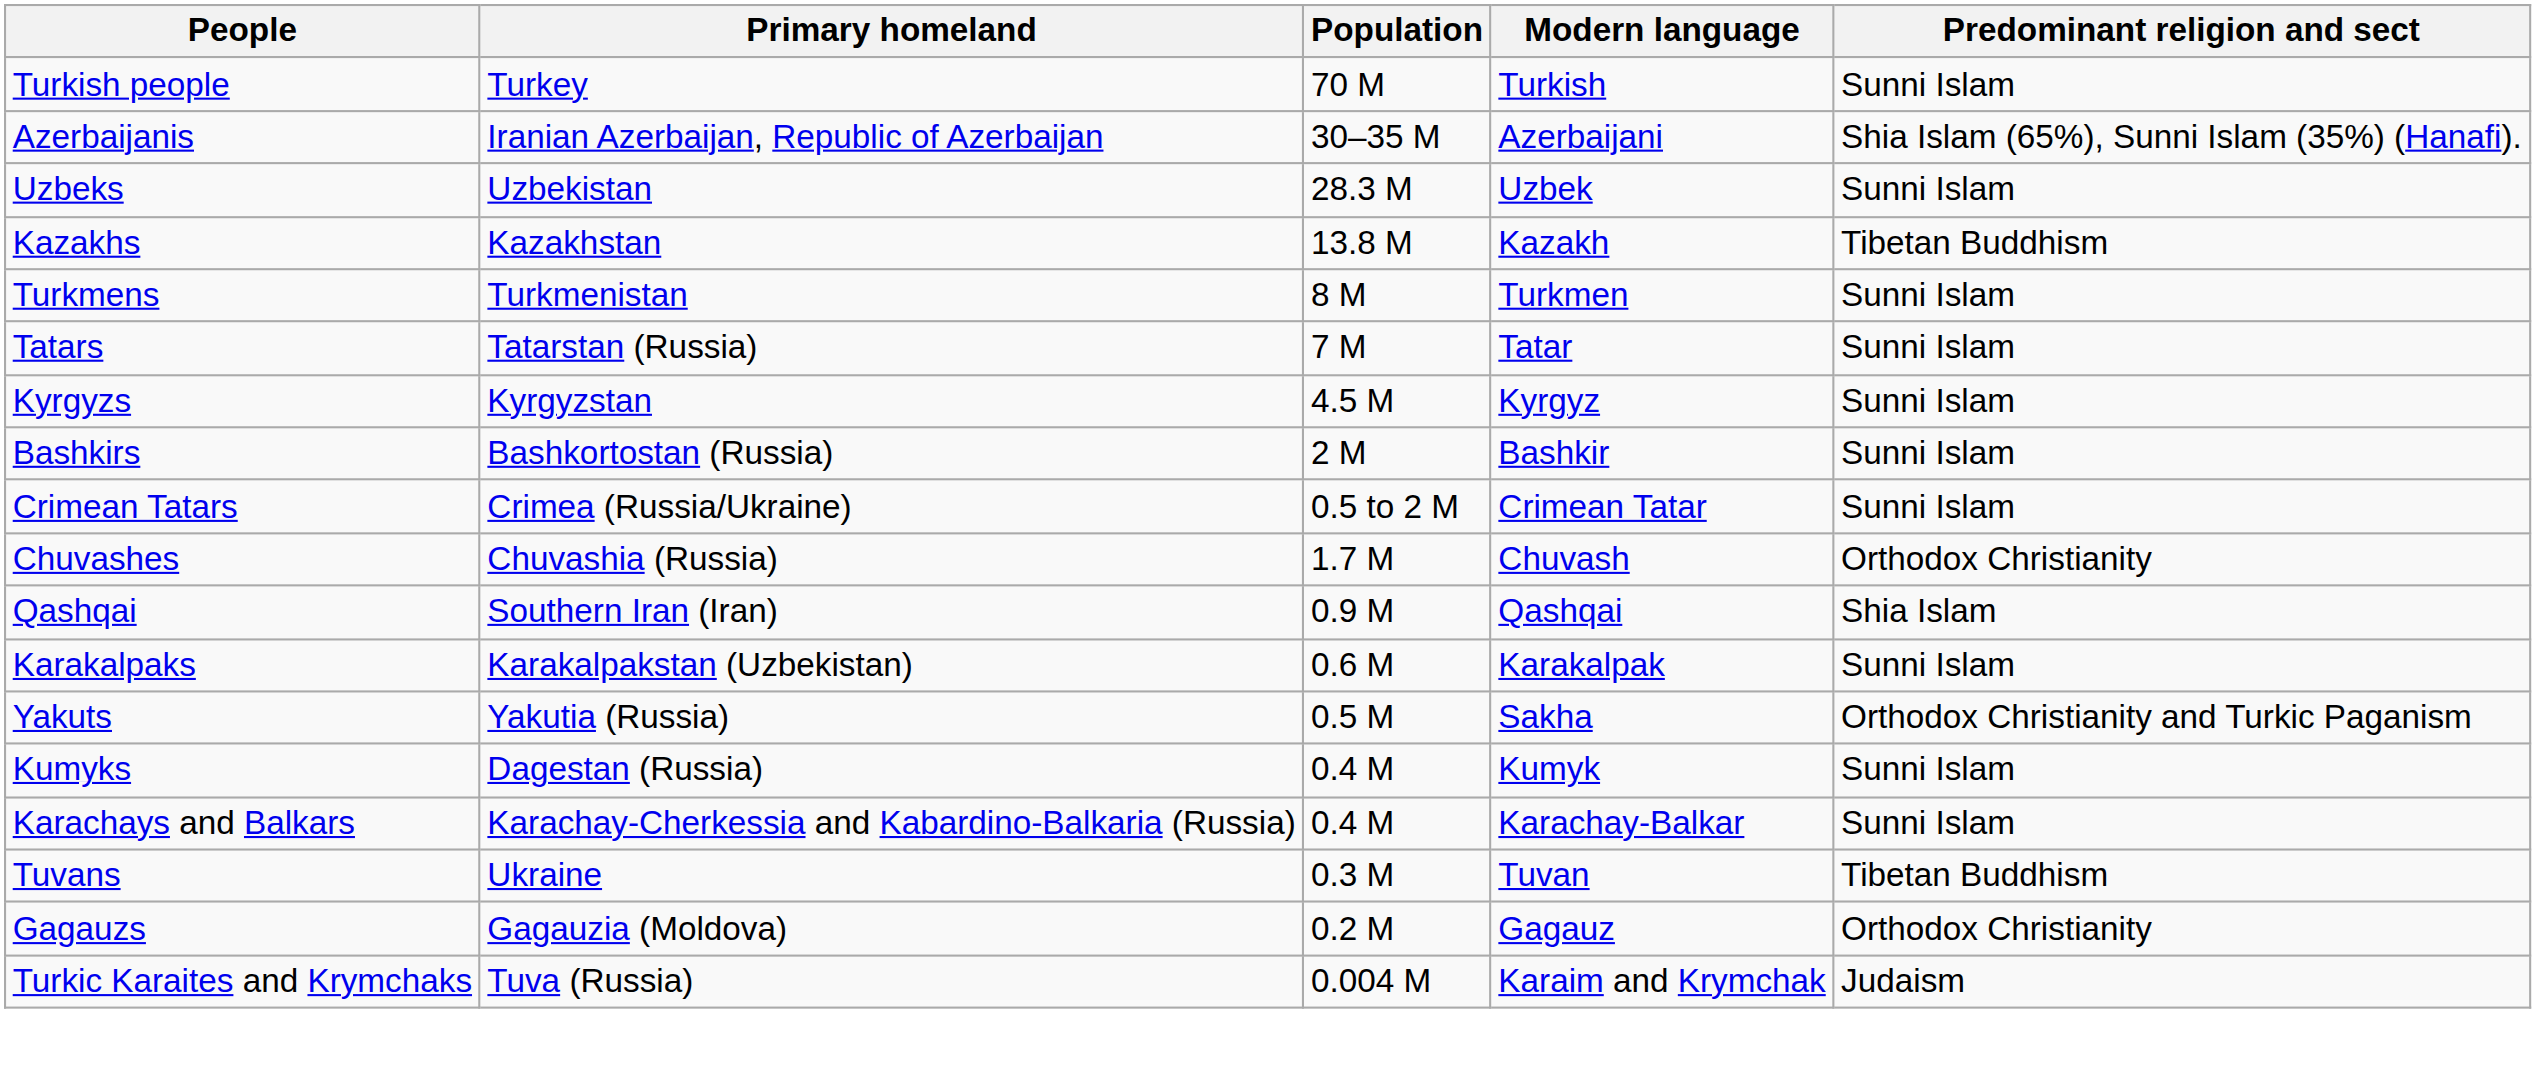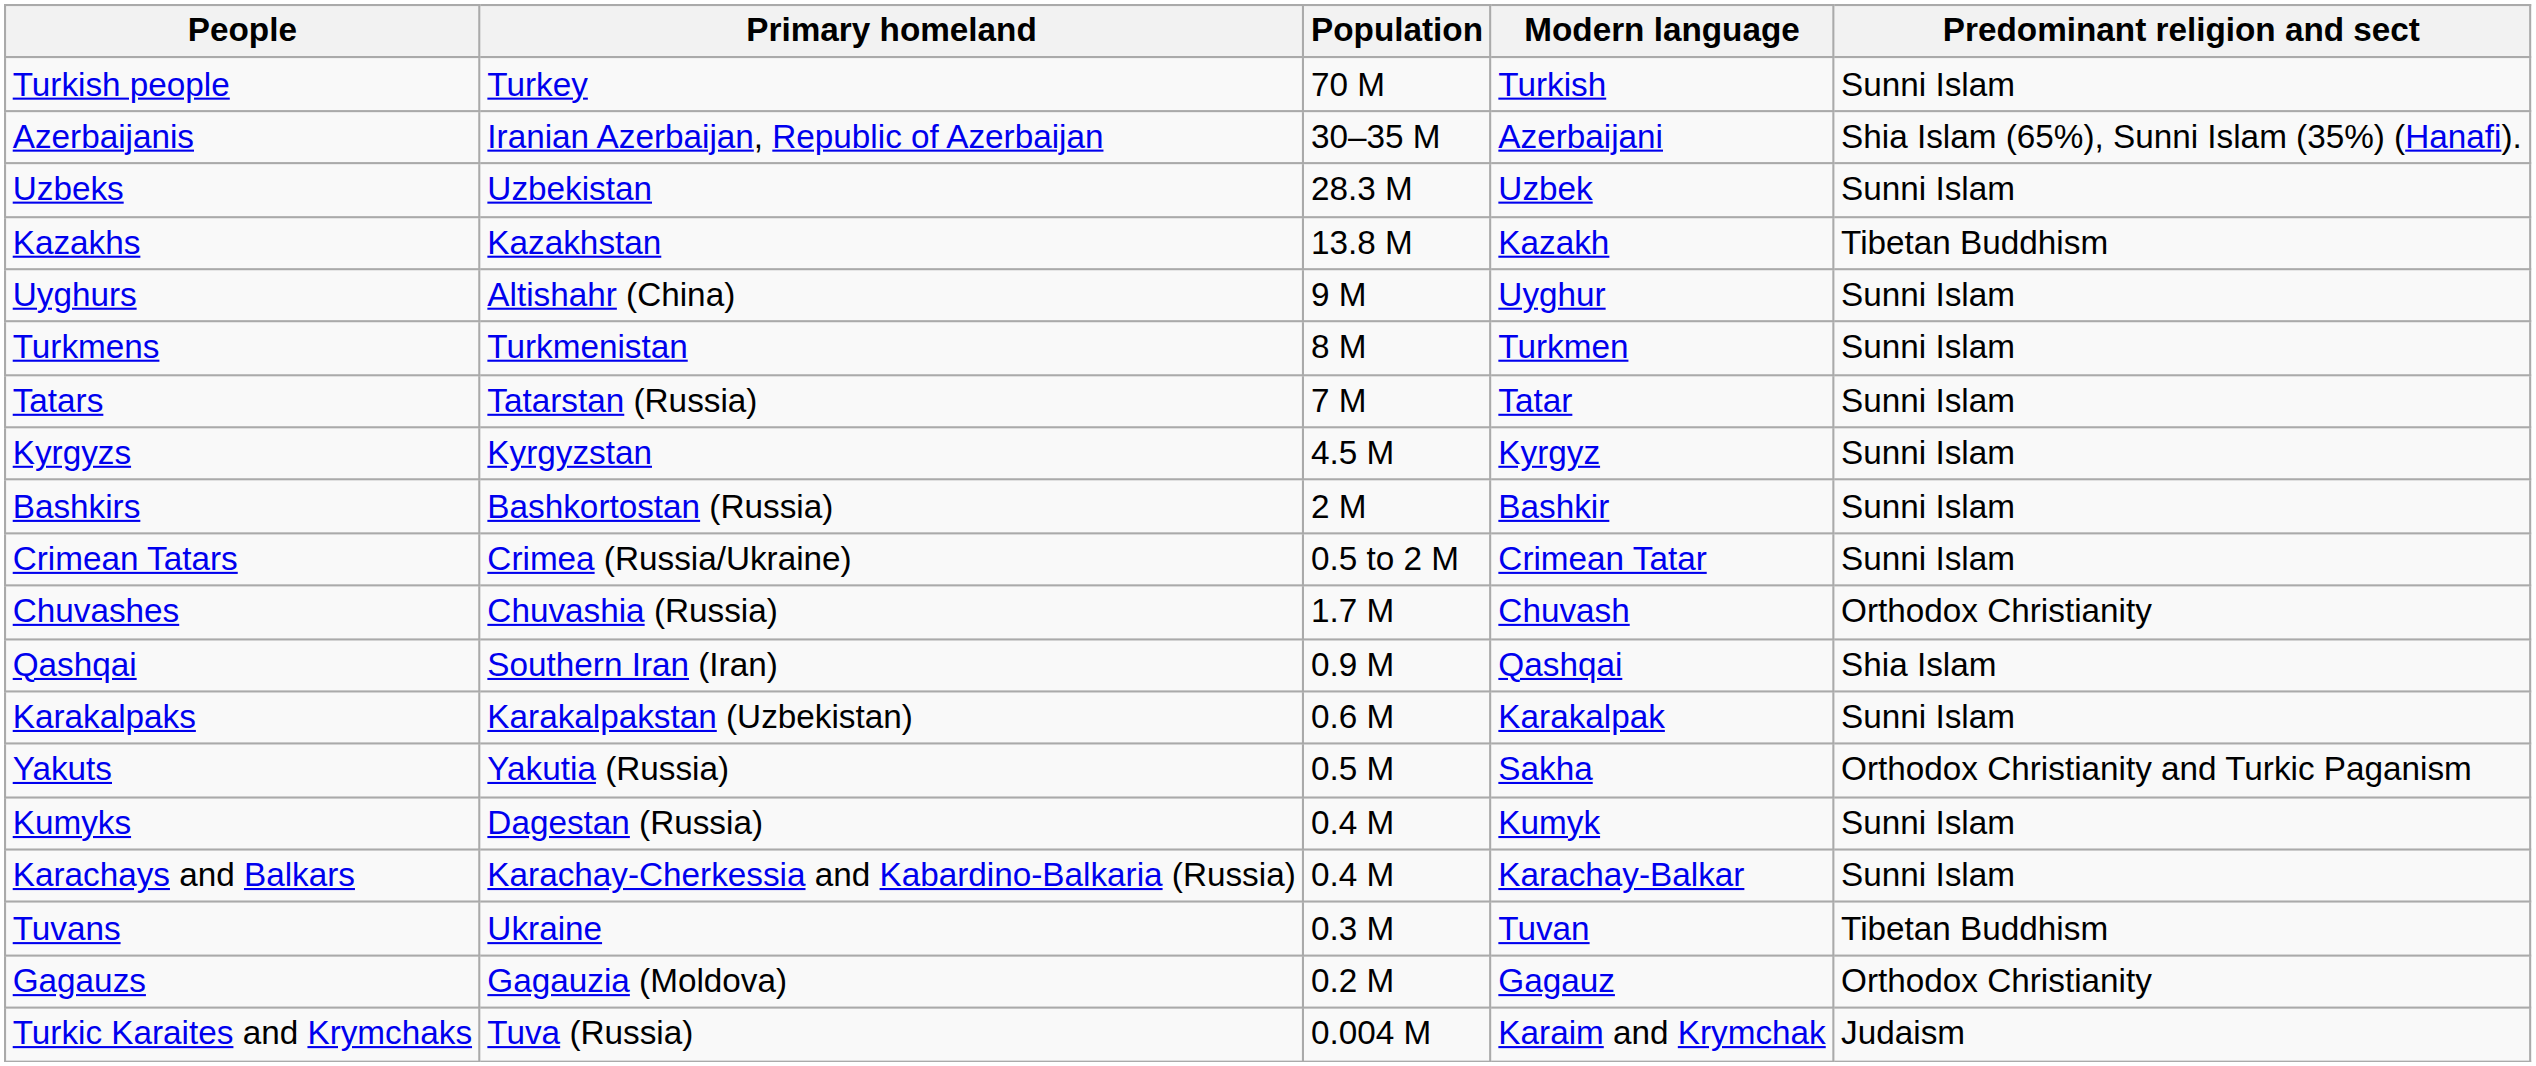+ row: Uyghurs | Altishahr (China) | 9 M | Uyghur | Sunni Islam
